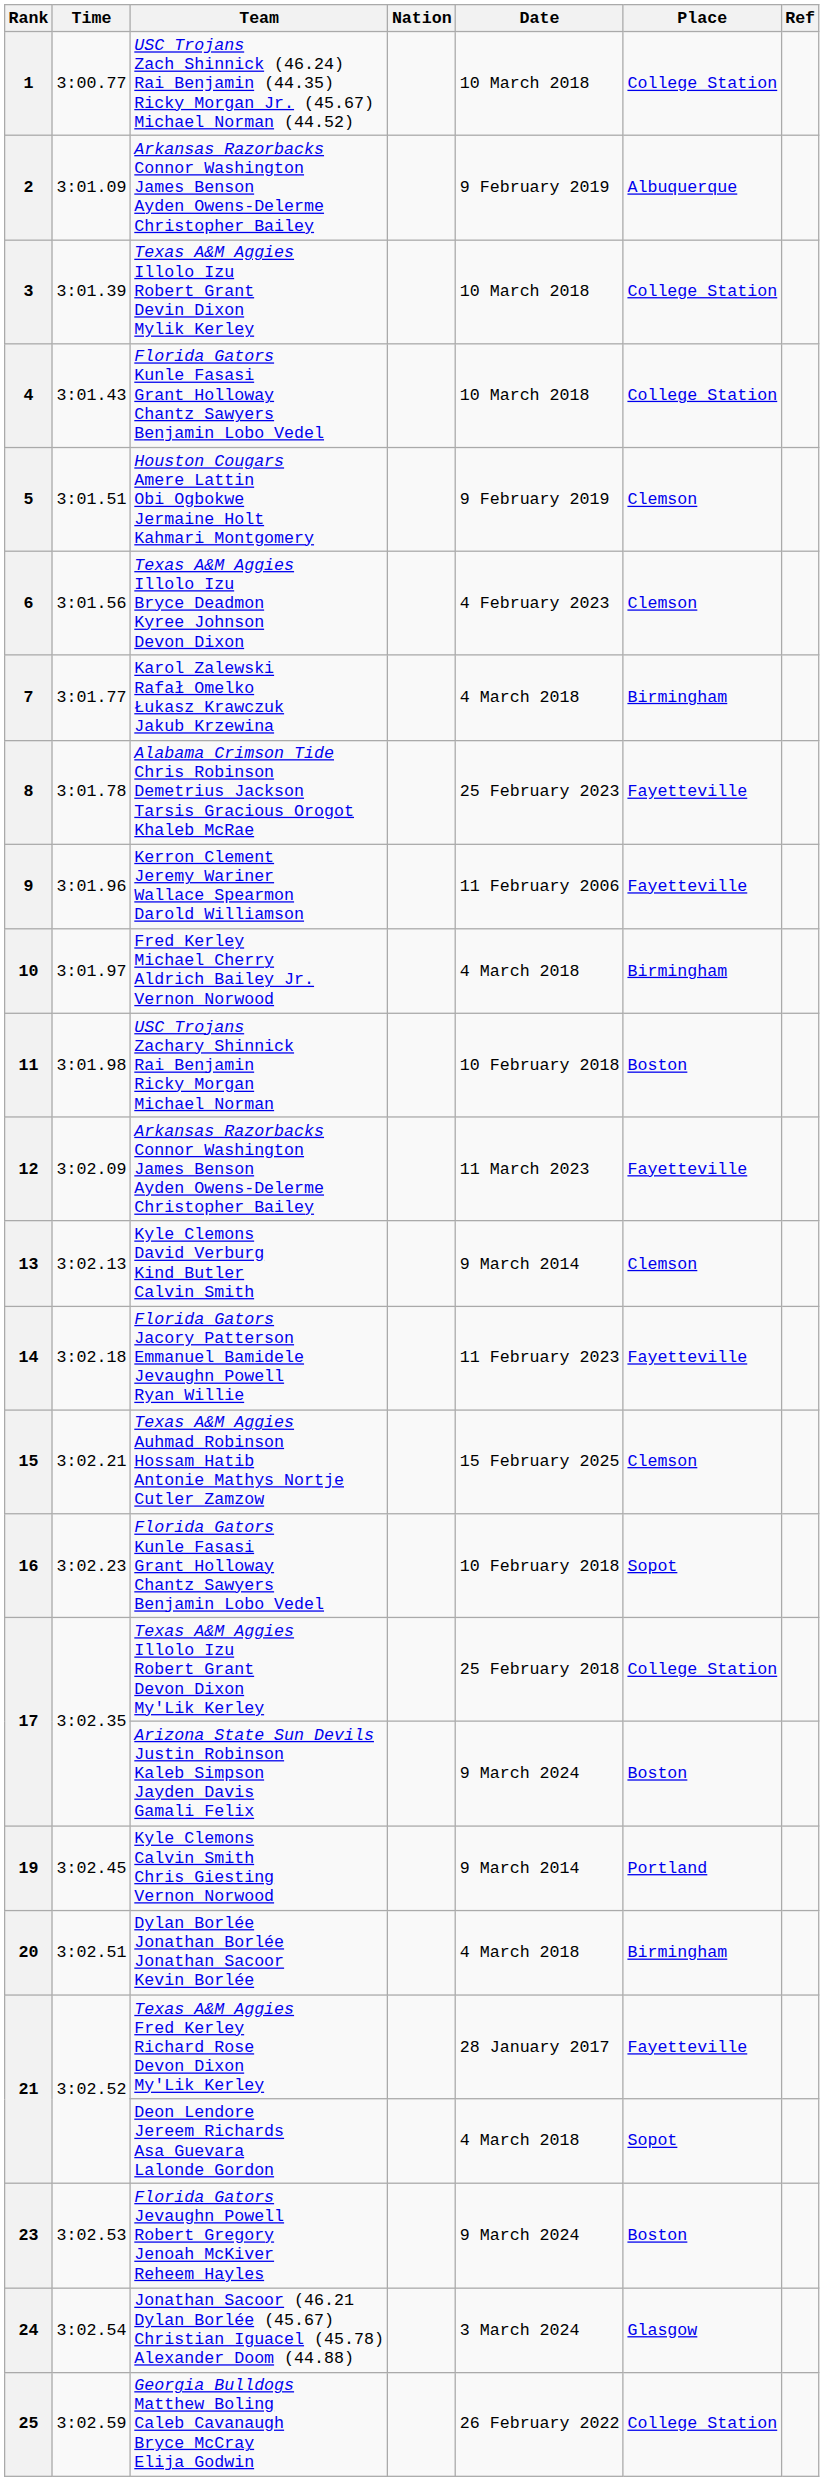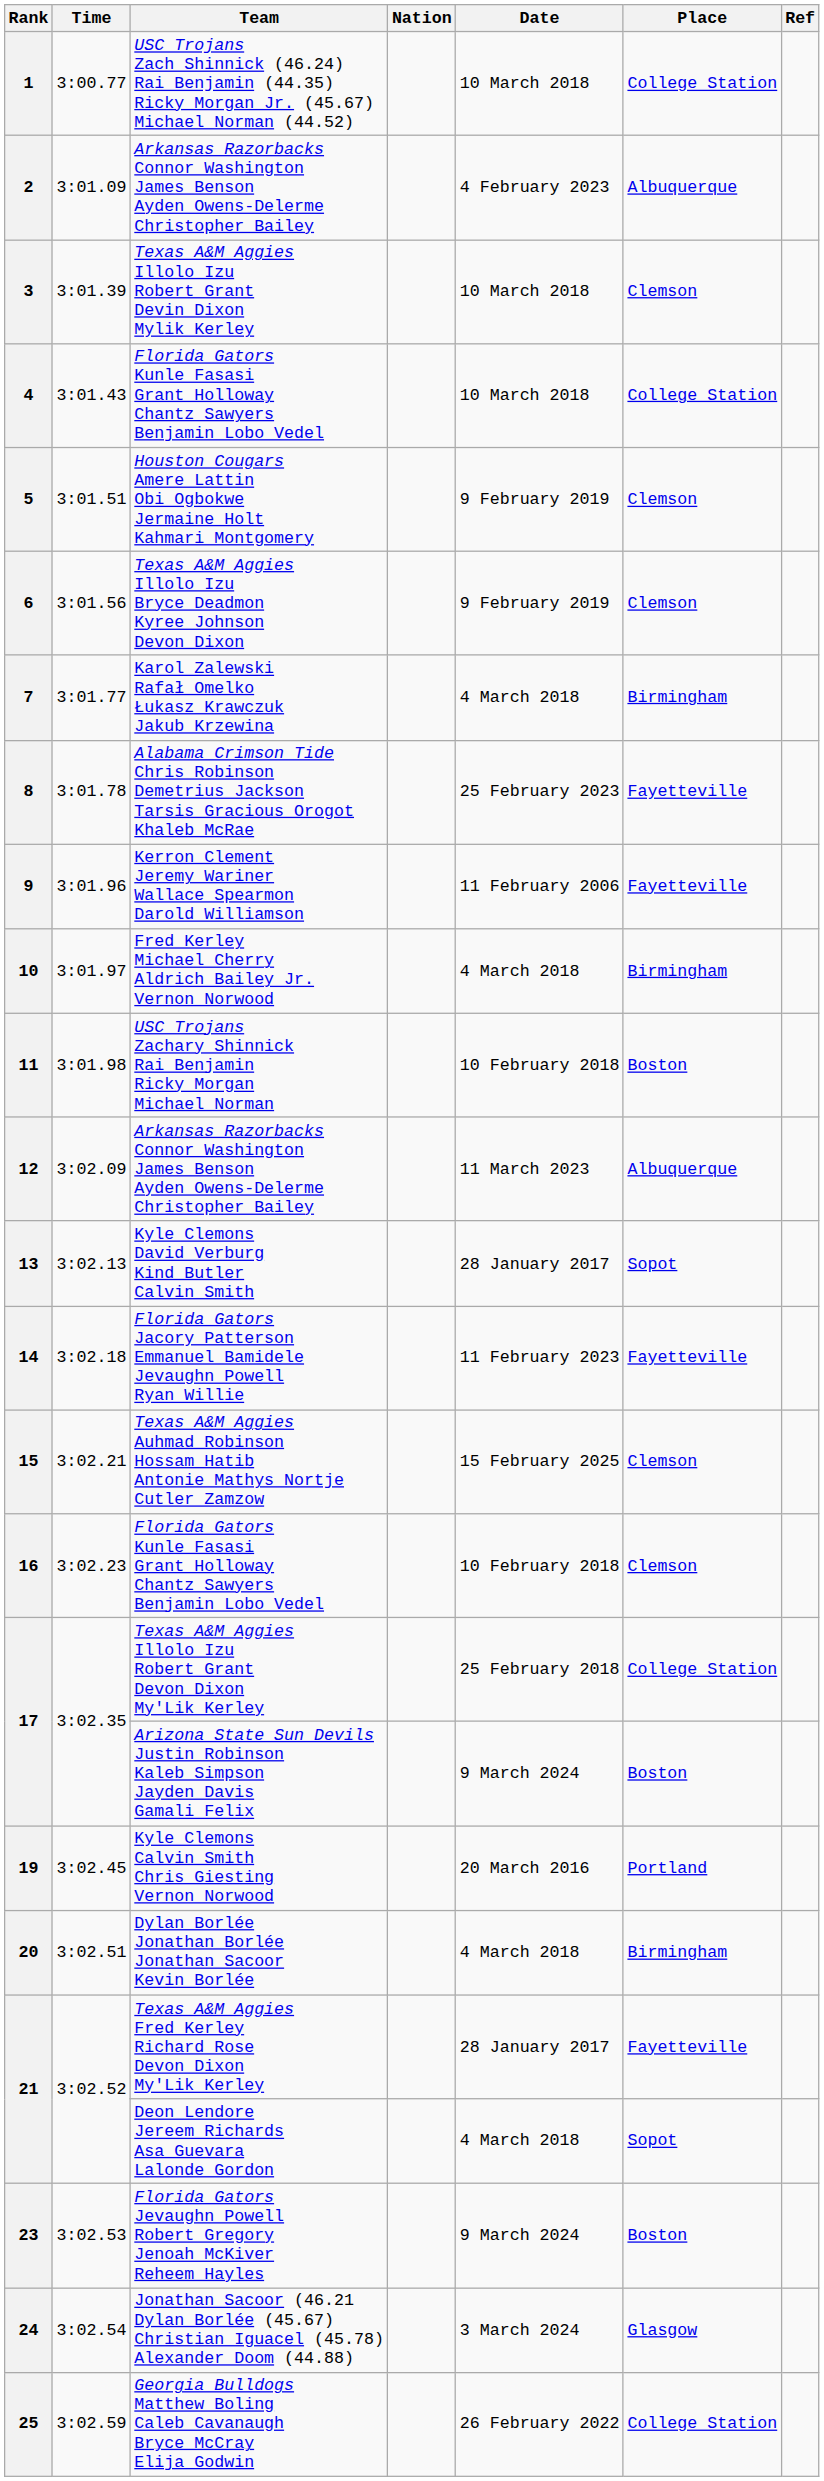2 | Date: 9 February 2019 -> 4 February 2023
3 | Place: College Station -> Clemson
6 | Date: 4 February 2023 -> 9 February 2019
12 | Place: Fayetteville -> Albuquerque
13 | Date: 9 March 2014 -> 28 January 2017
13 | Place: Clemson -> Sopot
16 | Place: Sopot -> Clemson
19 | Date: 9 March 2014 -> 20 March 2016
